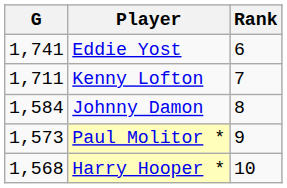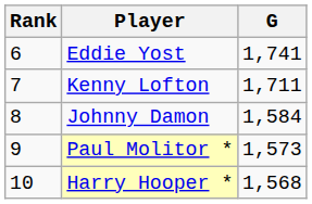columns swapped: Rank <-> G
